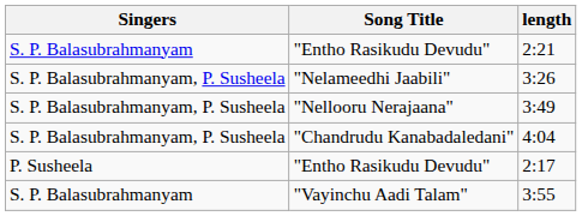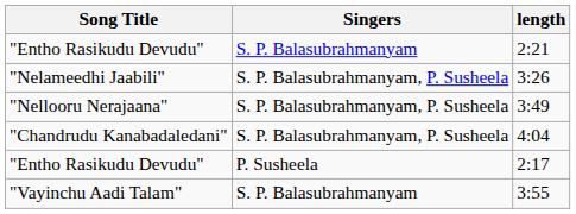columns swapped: Song Title <-> Singers
